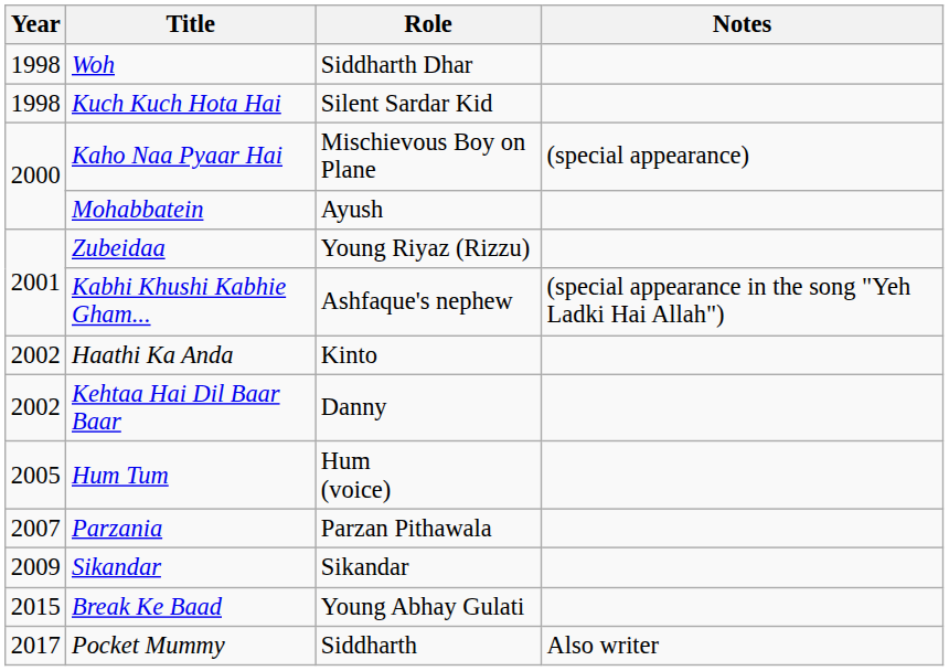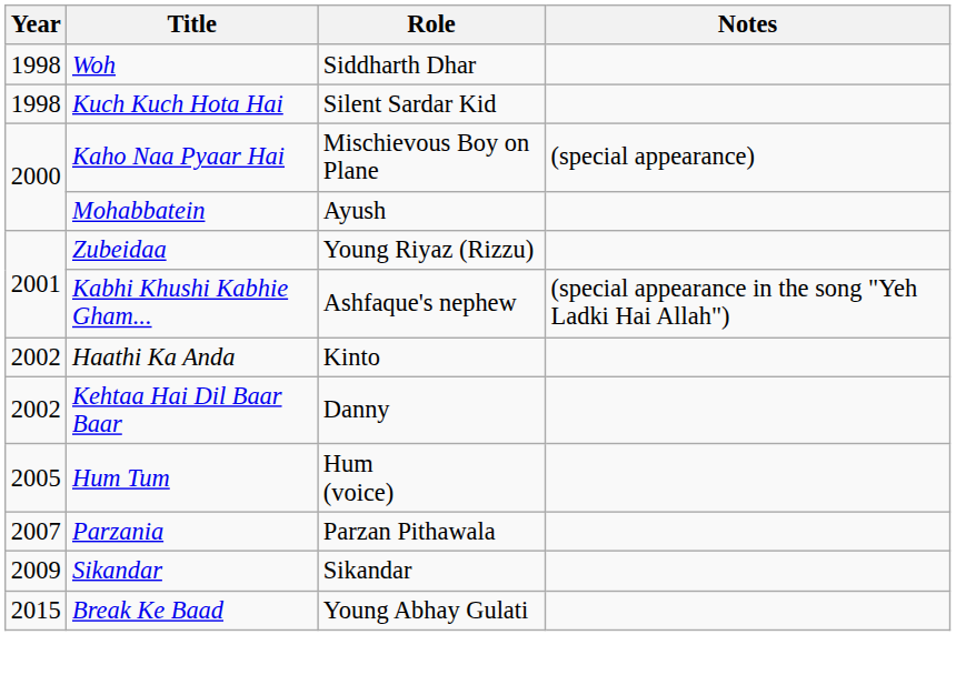- row: 2017 | Pocket Mummy | Siddharth | Also writer
